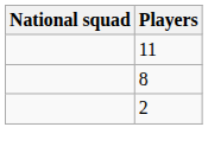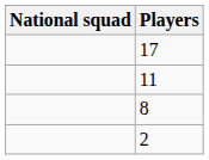+ row: 17
